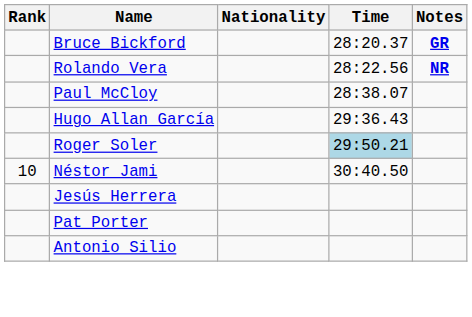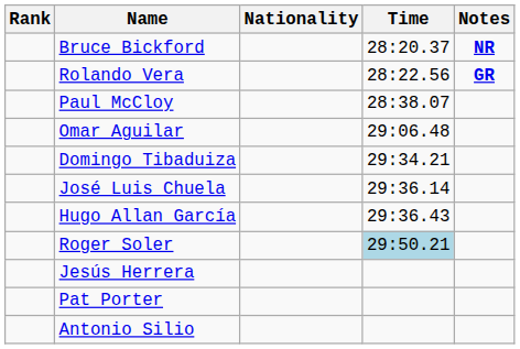Bruce Bickford | Notes: GR -> NR
Rolando Vera | Notes: NR -> GR
+ row: Omar Aguilar | 29:06.48
+ row: Domingo Tibaduiza | 29:34.21
+ row: José Luis Chuela | 29:36.14
- row: 10 | Néstor Jami | 30:40.50
